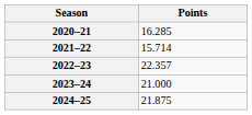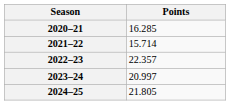2023–24 | Points: 21.000 -> 20.997
2024–25 | Points: 21.875 -> 21.805
